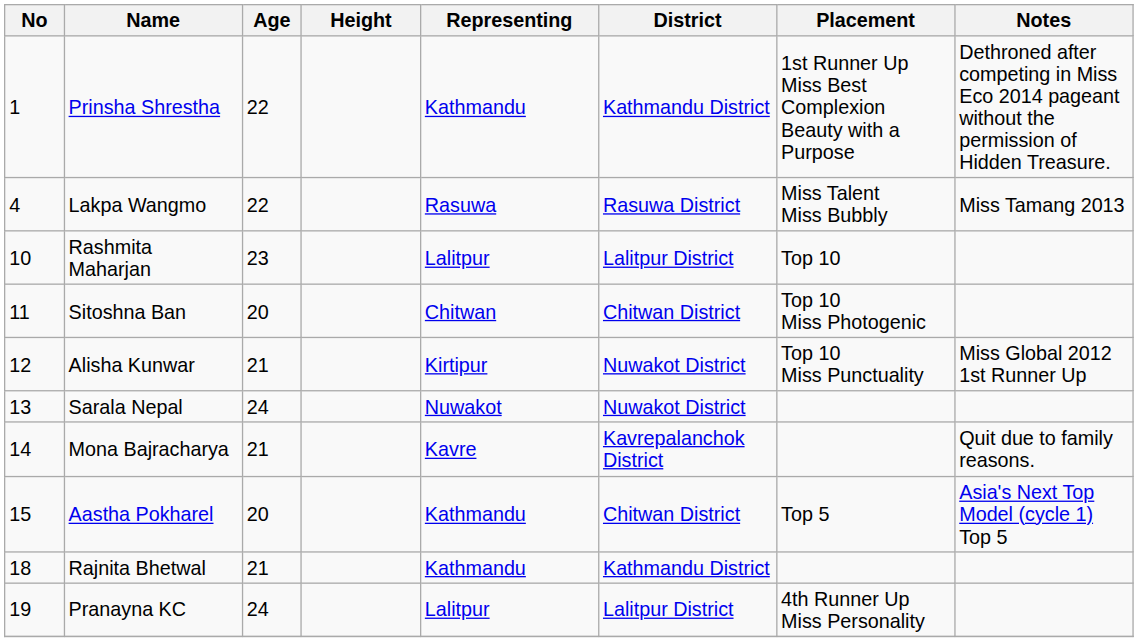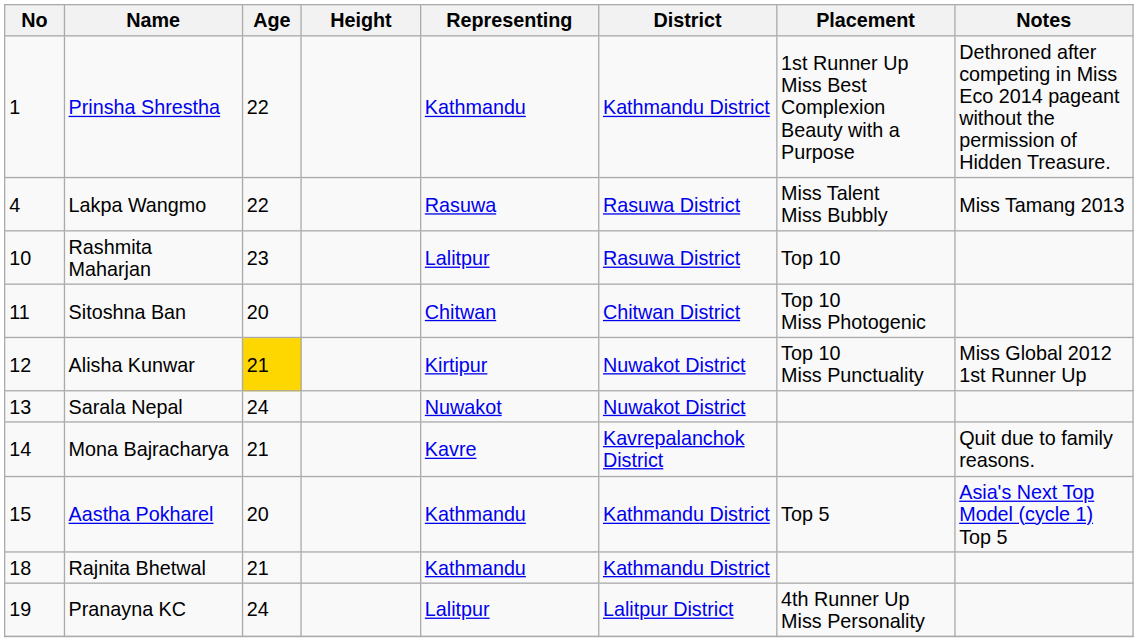Rashmita Maharjan | District: Lalitpur District -> Rasuwa District
Alisha Kunwar | Age: no background -> gold background
Aastha Pokharel | District: Chitwan District -> Kathmandu District
